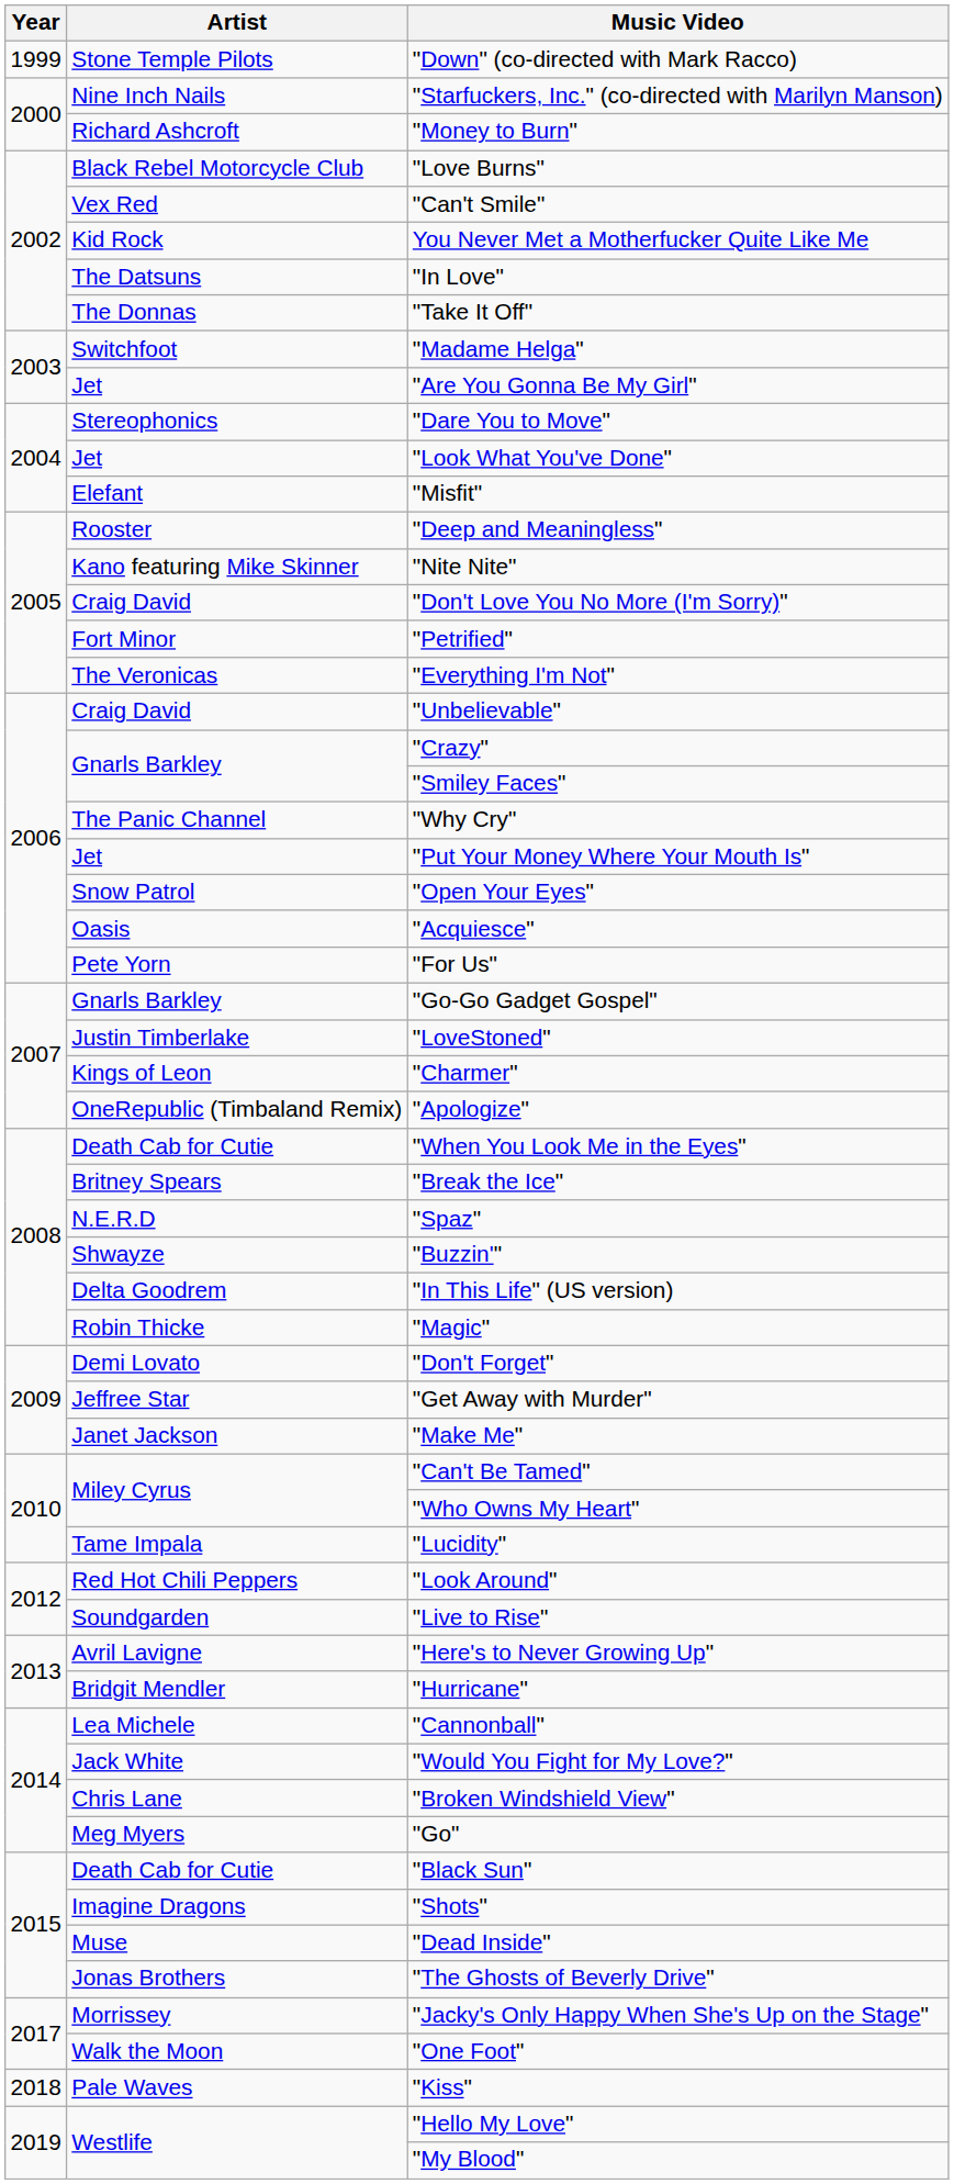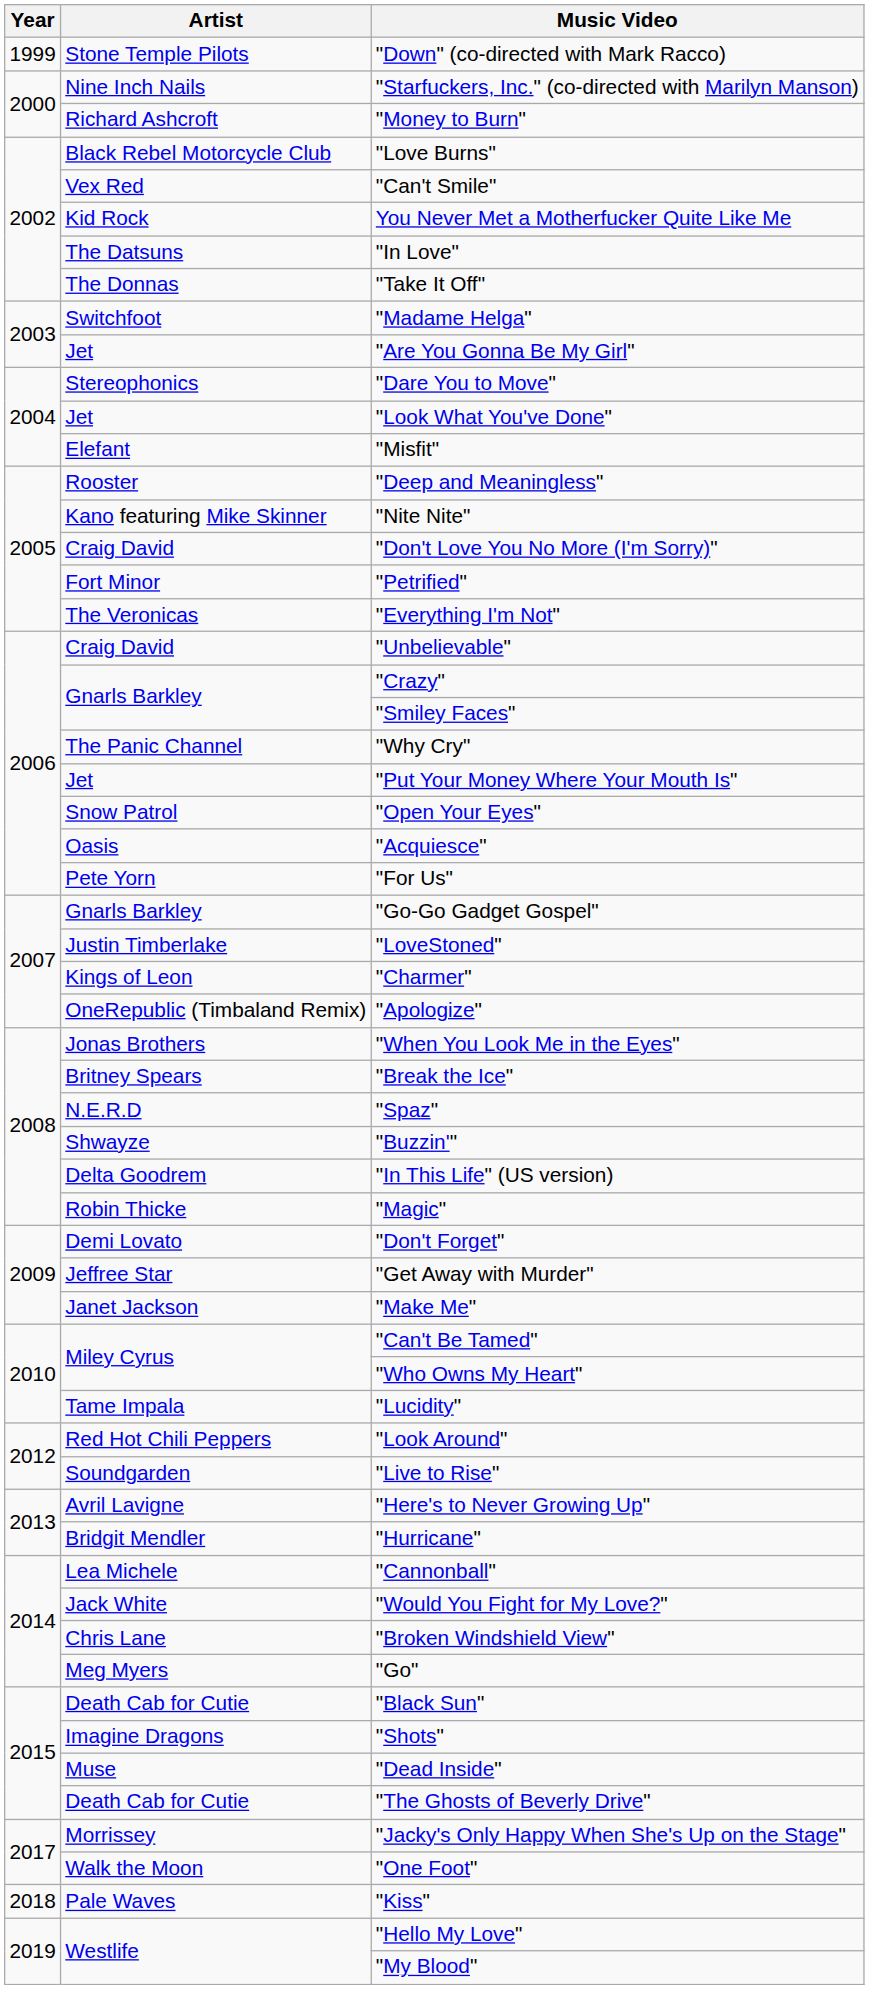"When You Look Me in the Eyes" | Artist: Death Cab for Cutie -> Jonas Brothers
"The Ghosts of Beverly Drive" | Artist: Jonas Brothers -> Death Cab for Cutie
